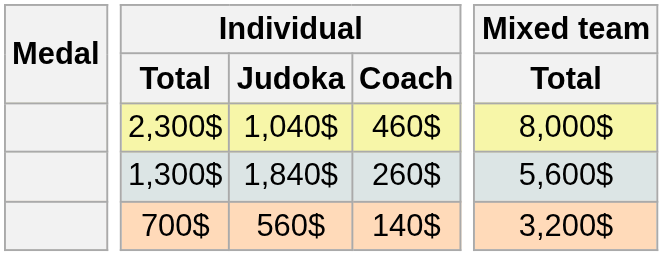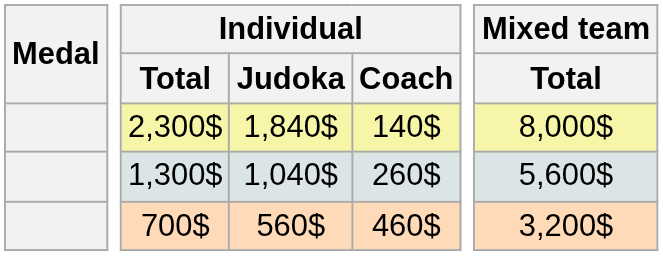2,300$ | Individual / Judoka: 1,040$ -> 1,840$
2,300$ | Individual / Coach: 460$ -> 140$
1,300$ | Individual / Judoka: 1,840$ -> 1,040$
700$ | Individual / Coach: 140$ -> 460$
